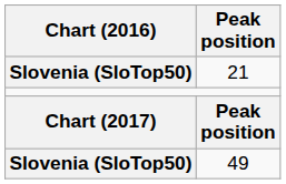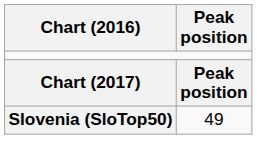- row: Slovenia (SloTop50) | 21
